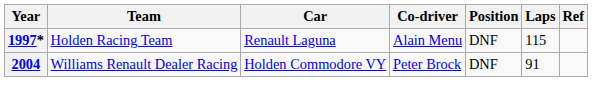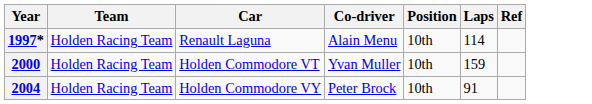1997* | Position: DNF -> 10th
1997* | Laps: 115 -> 114
+ row: 2000 | Holden Racing Team | Holden Commodore VT | Yvan Muller | 10th | 159
2004 | Team: Williams Renault Dealer Racing -> Holden Racing Team
2004 | Position: DNF -> 10th
